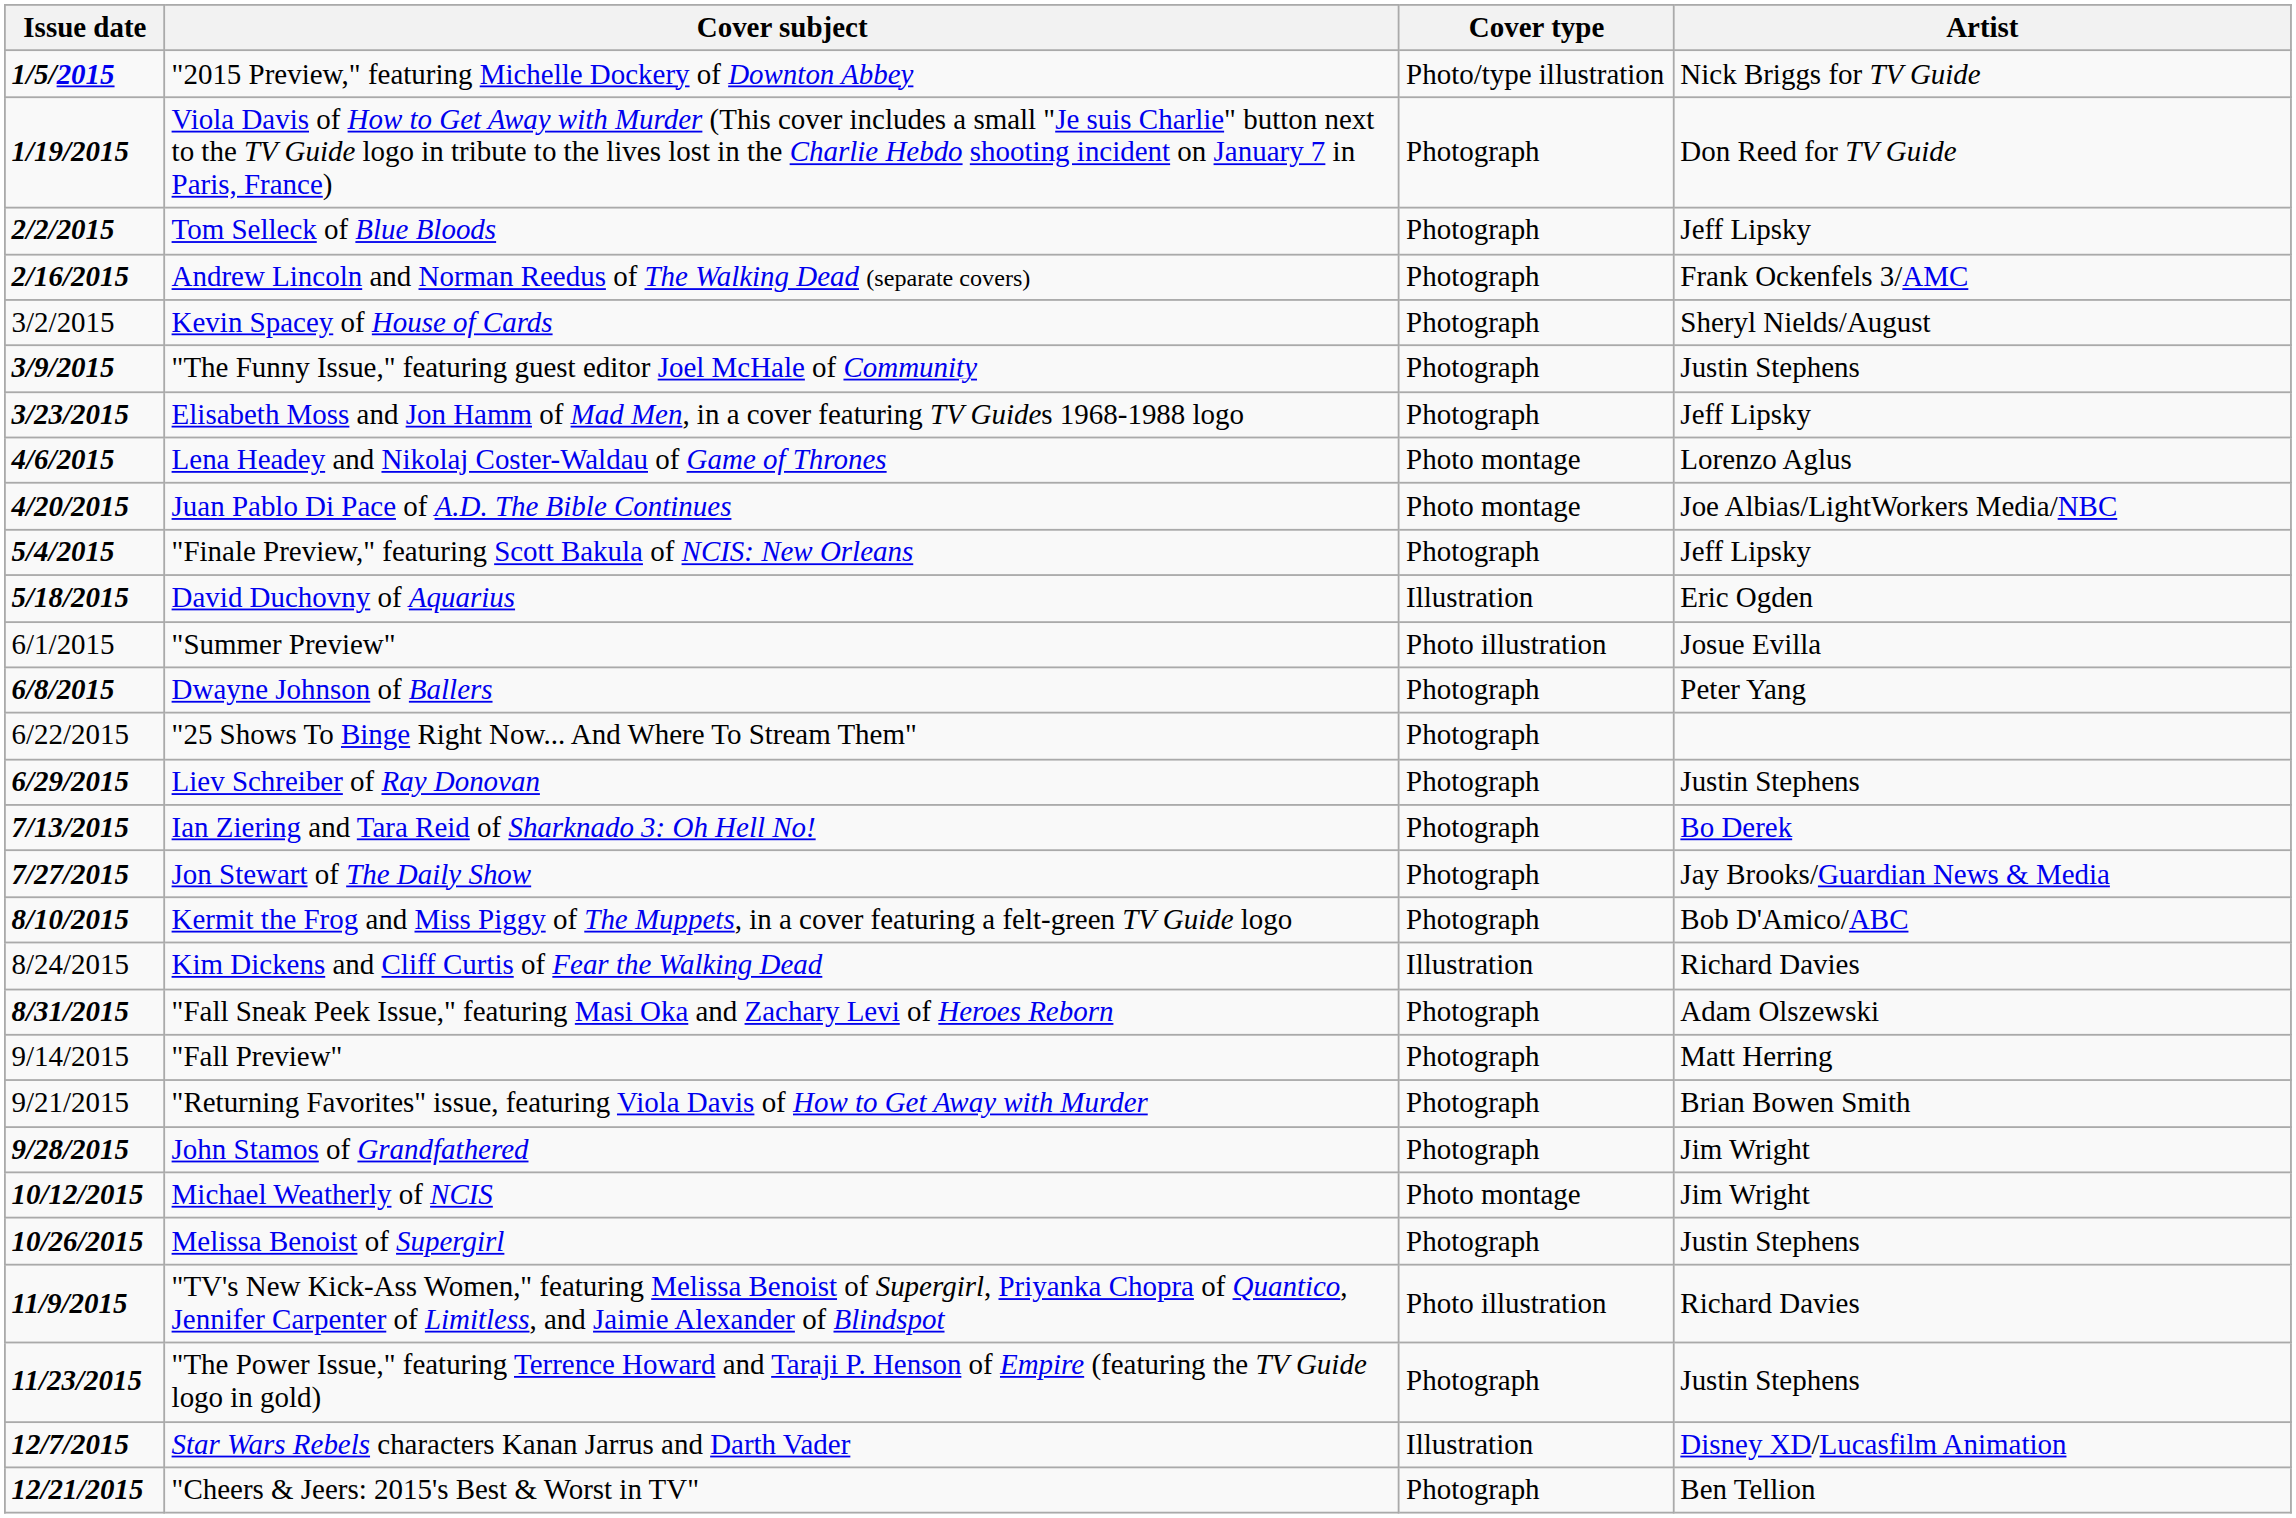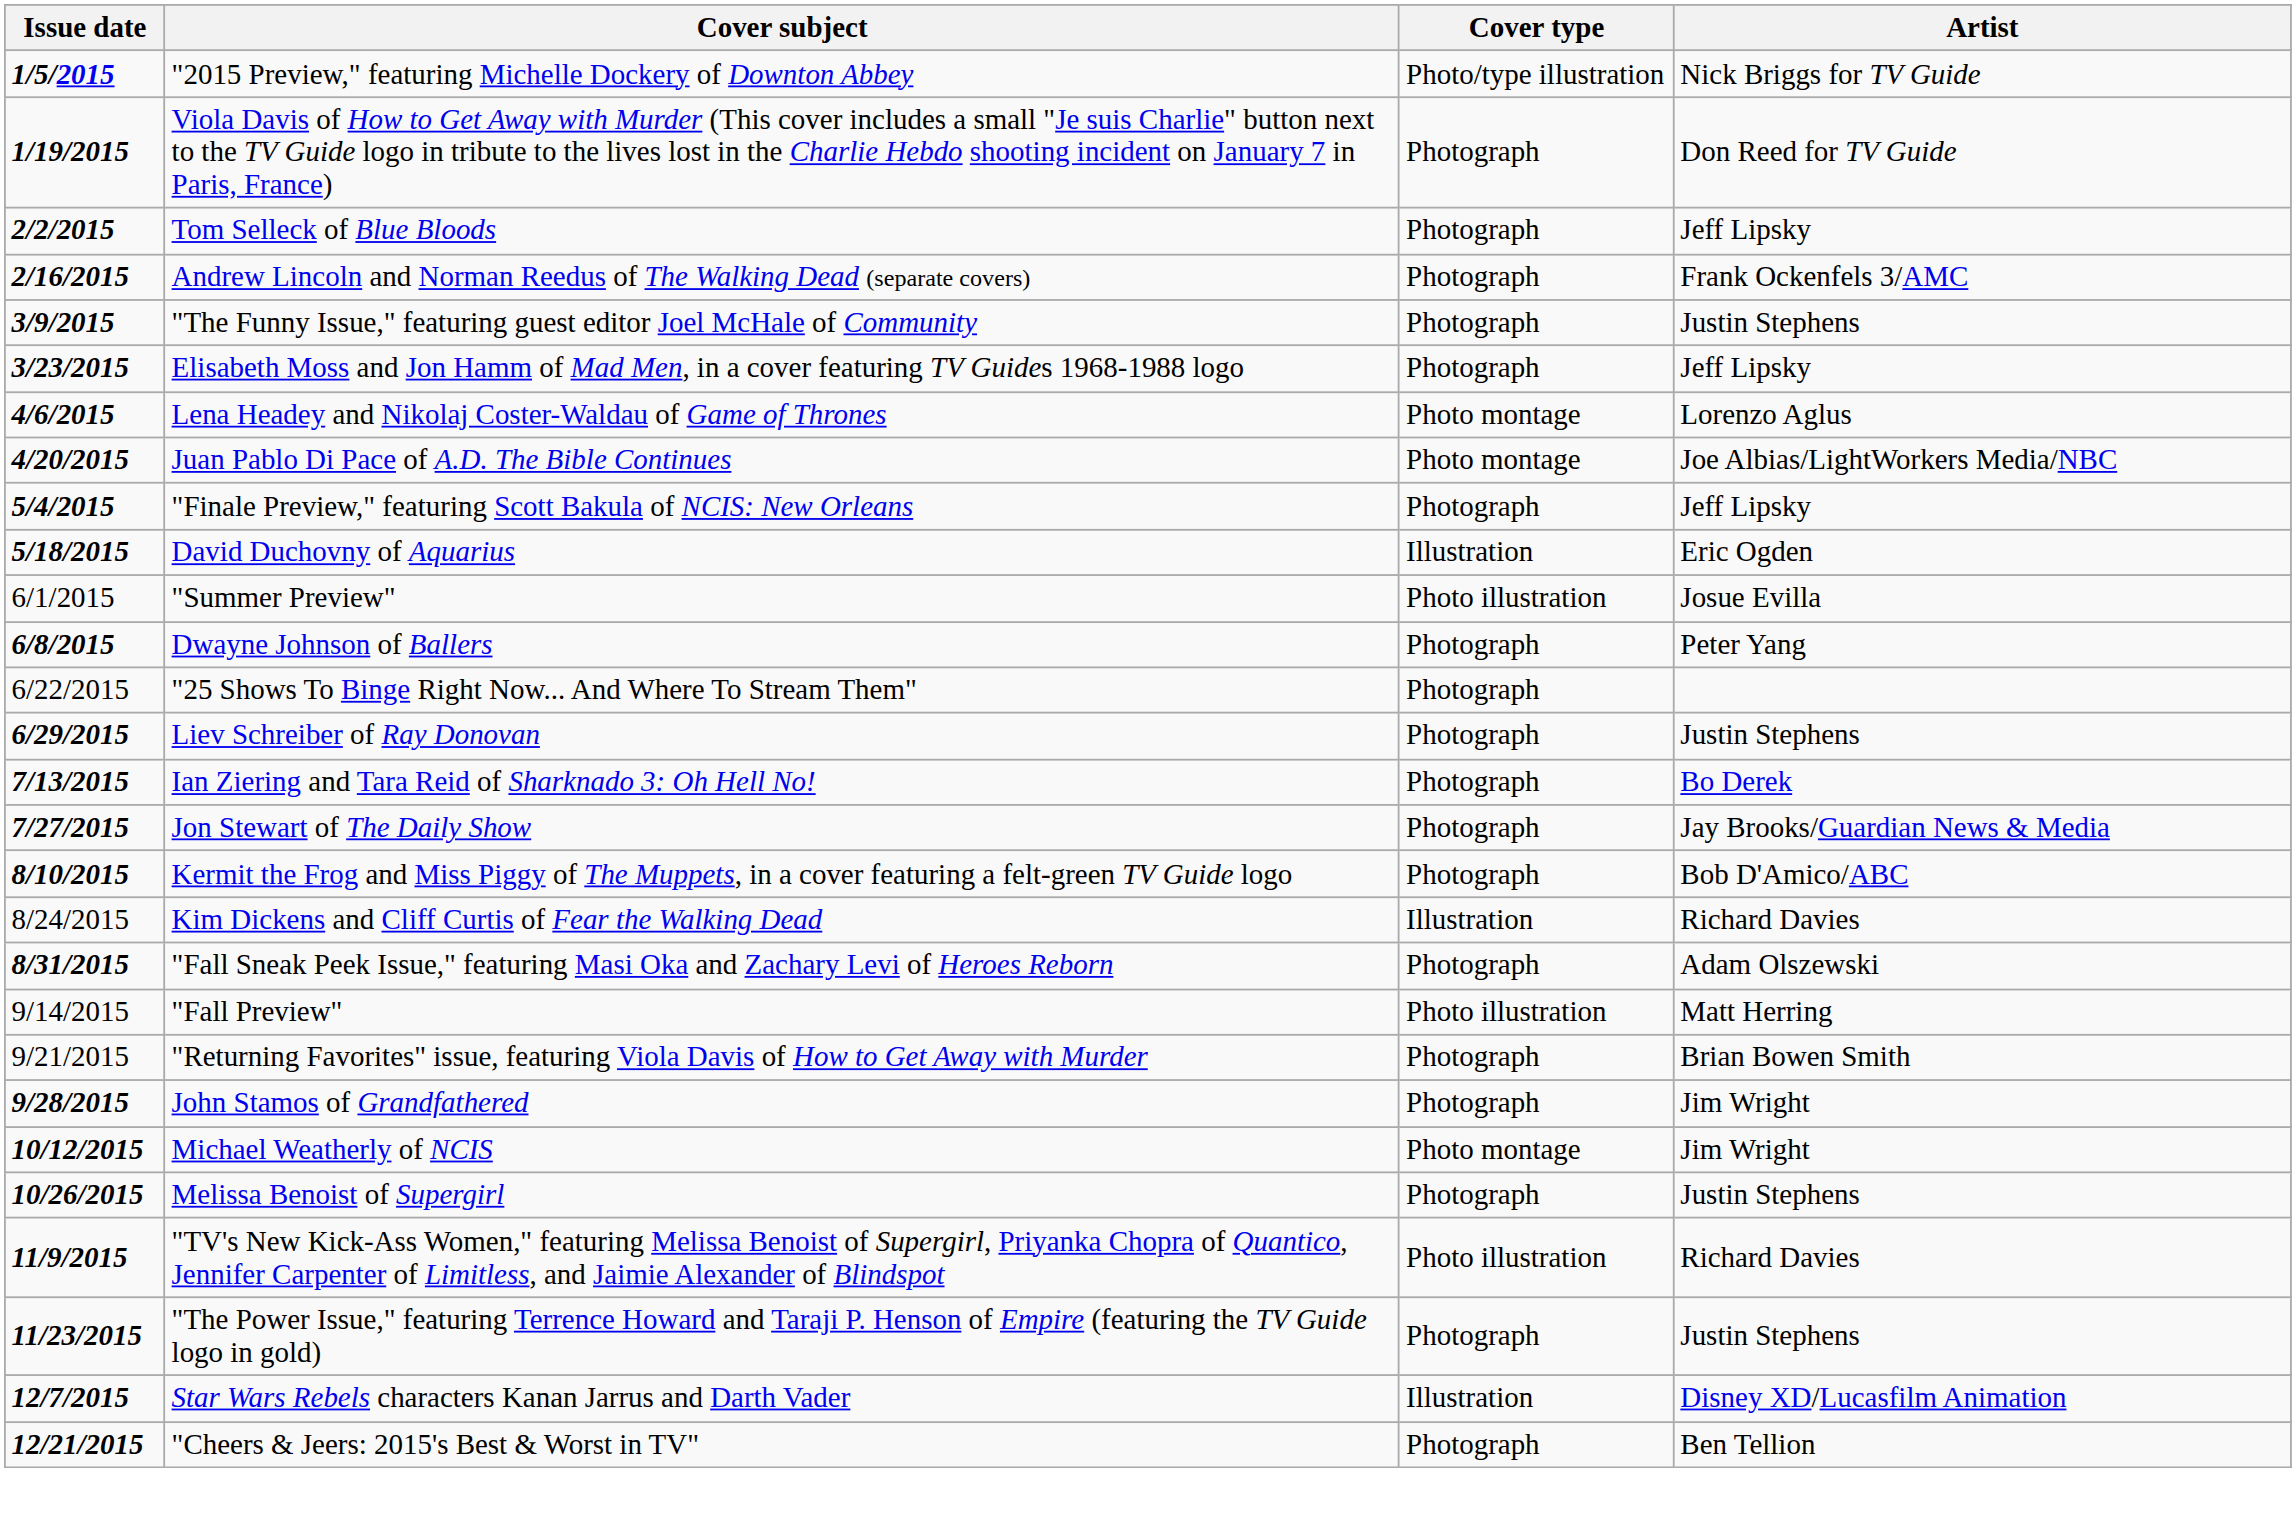- row: 3/2/2015 | Kevin Spacey of House of Cards | Photograph | Sheryl Nields/August
"Fall Preview" | Cover type: Photograph -> Photo illustration
